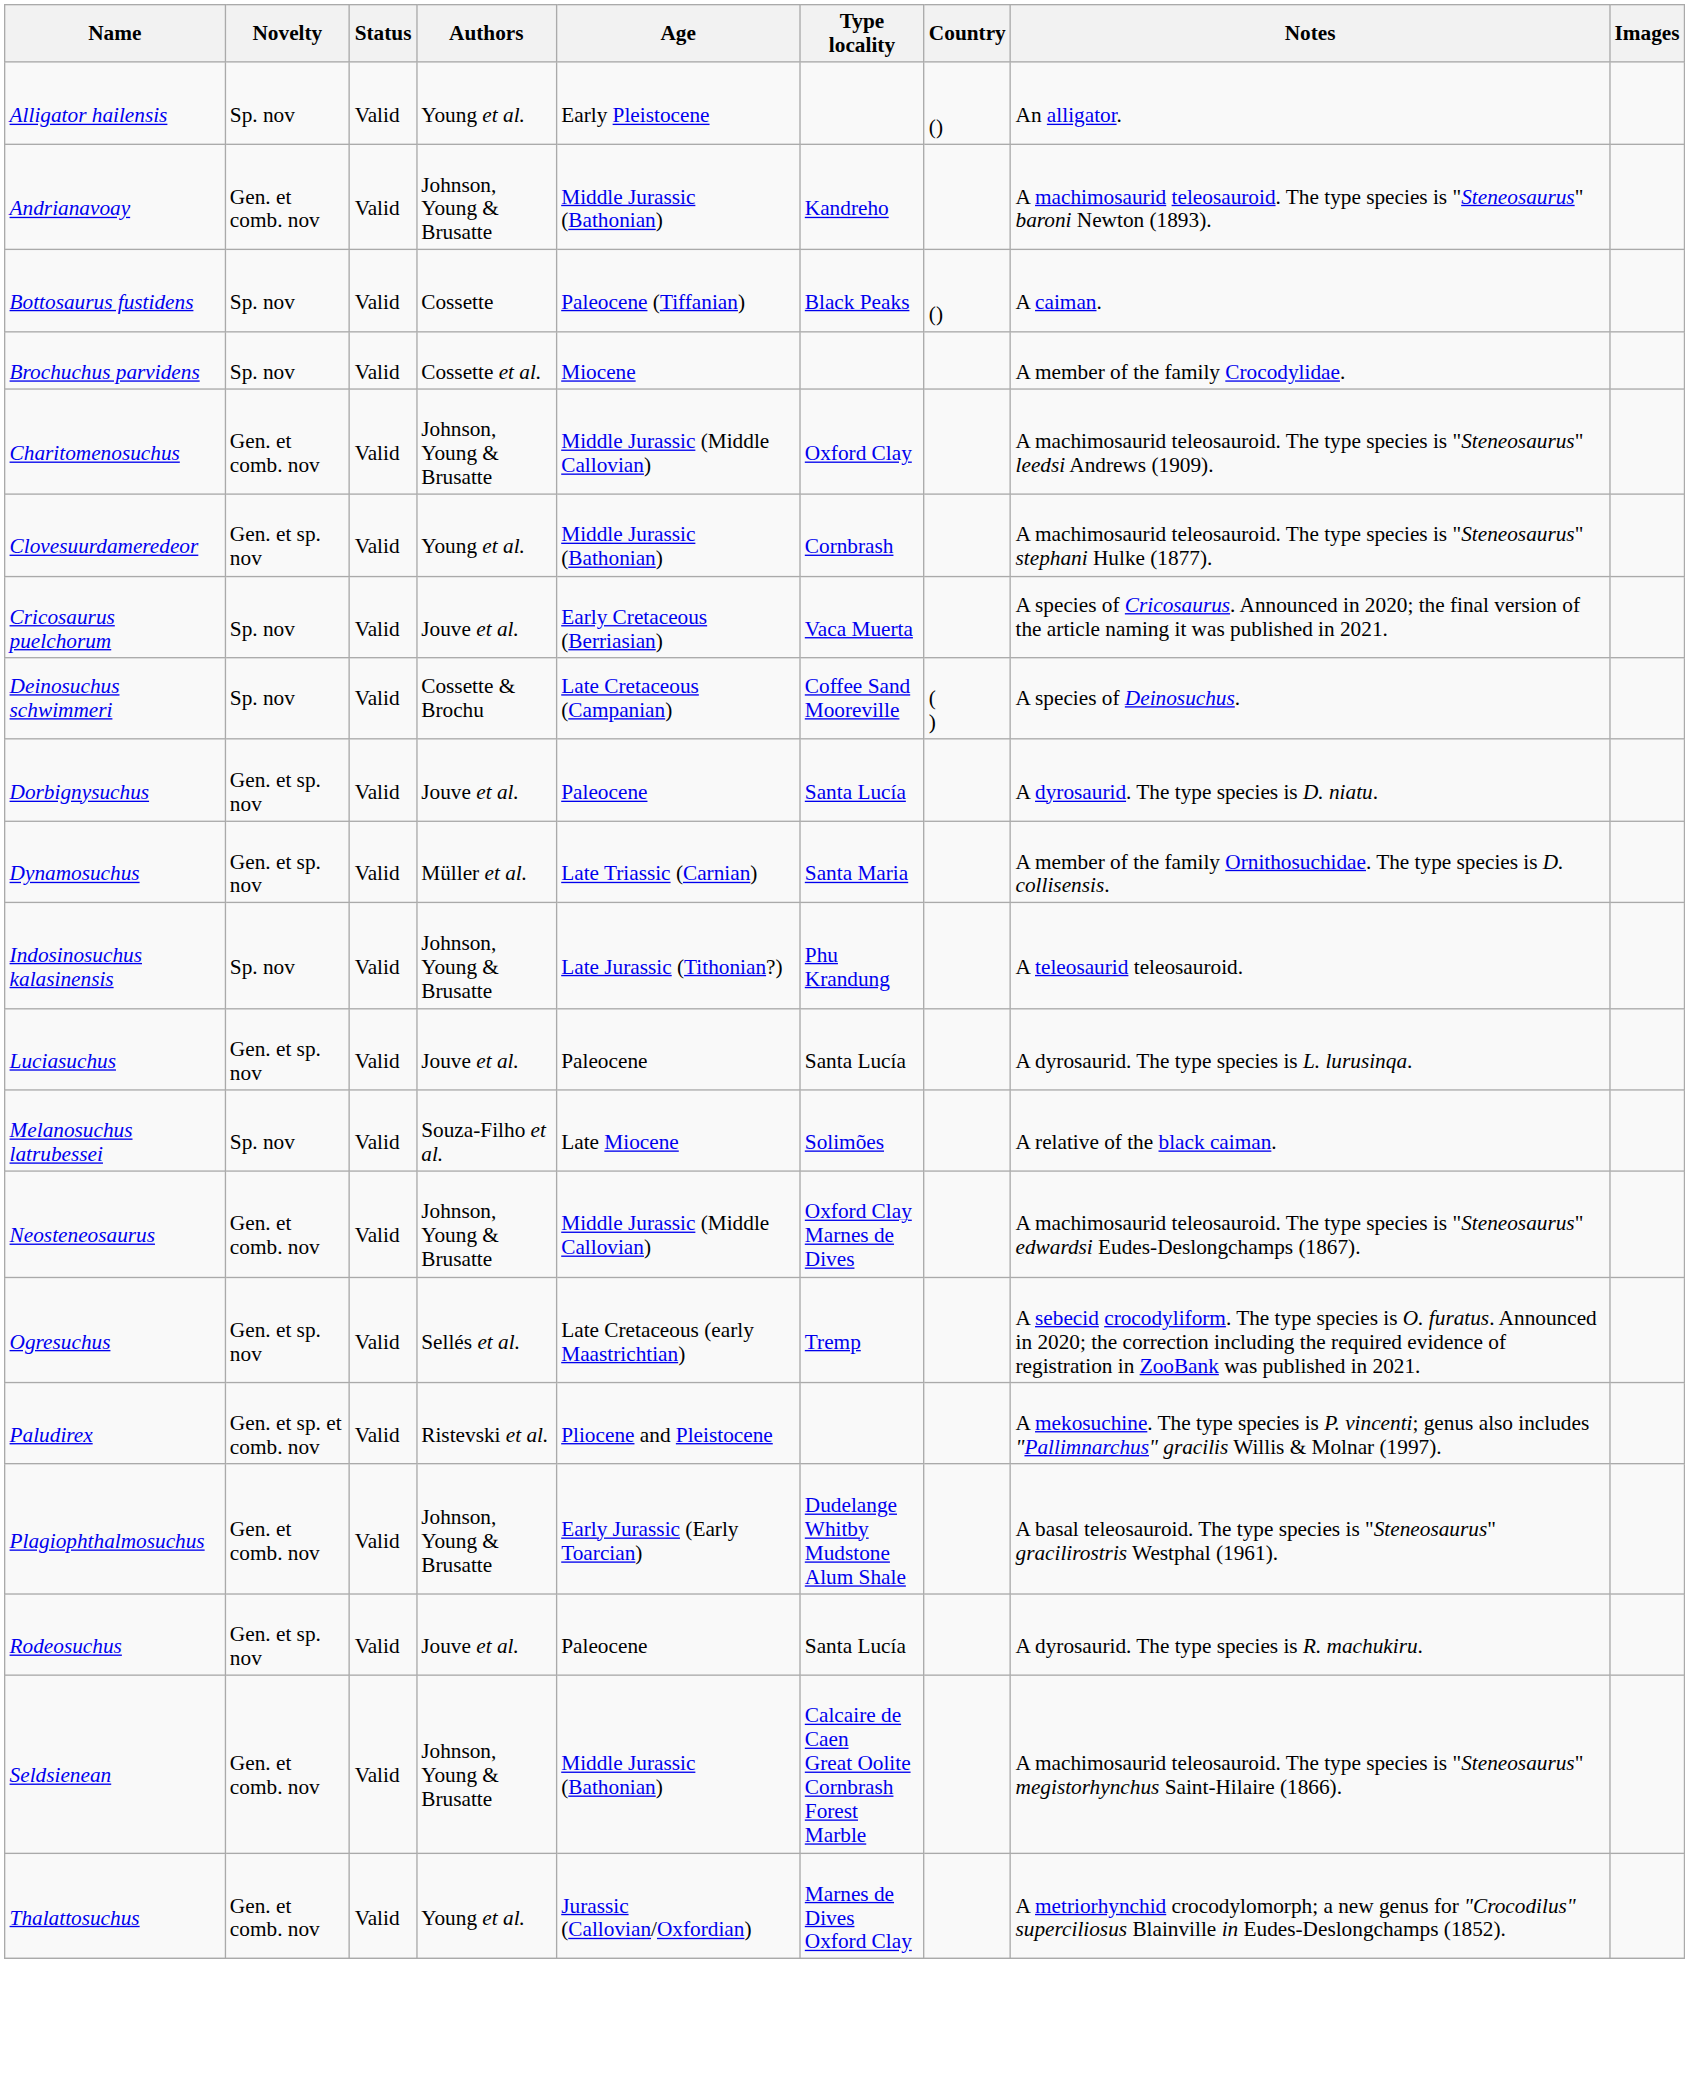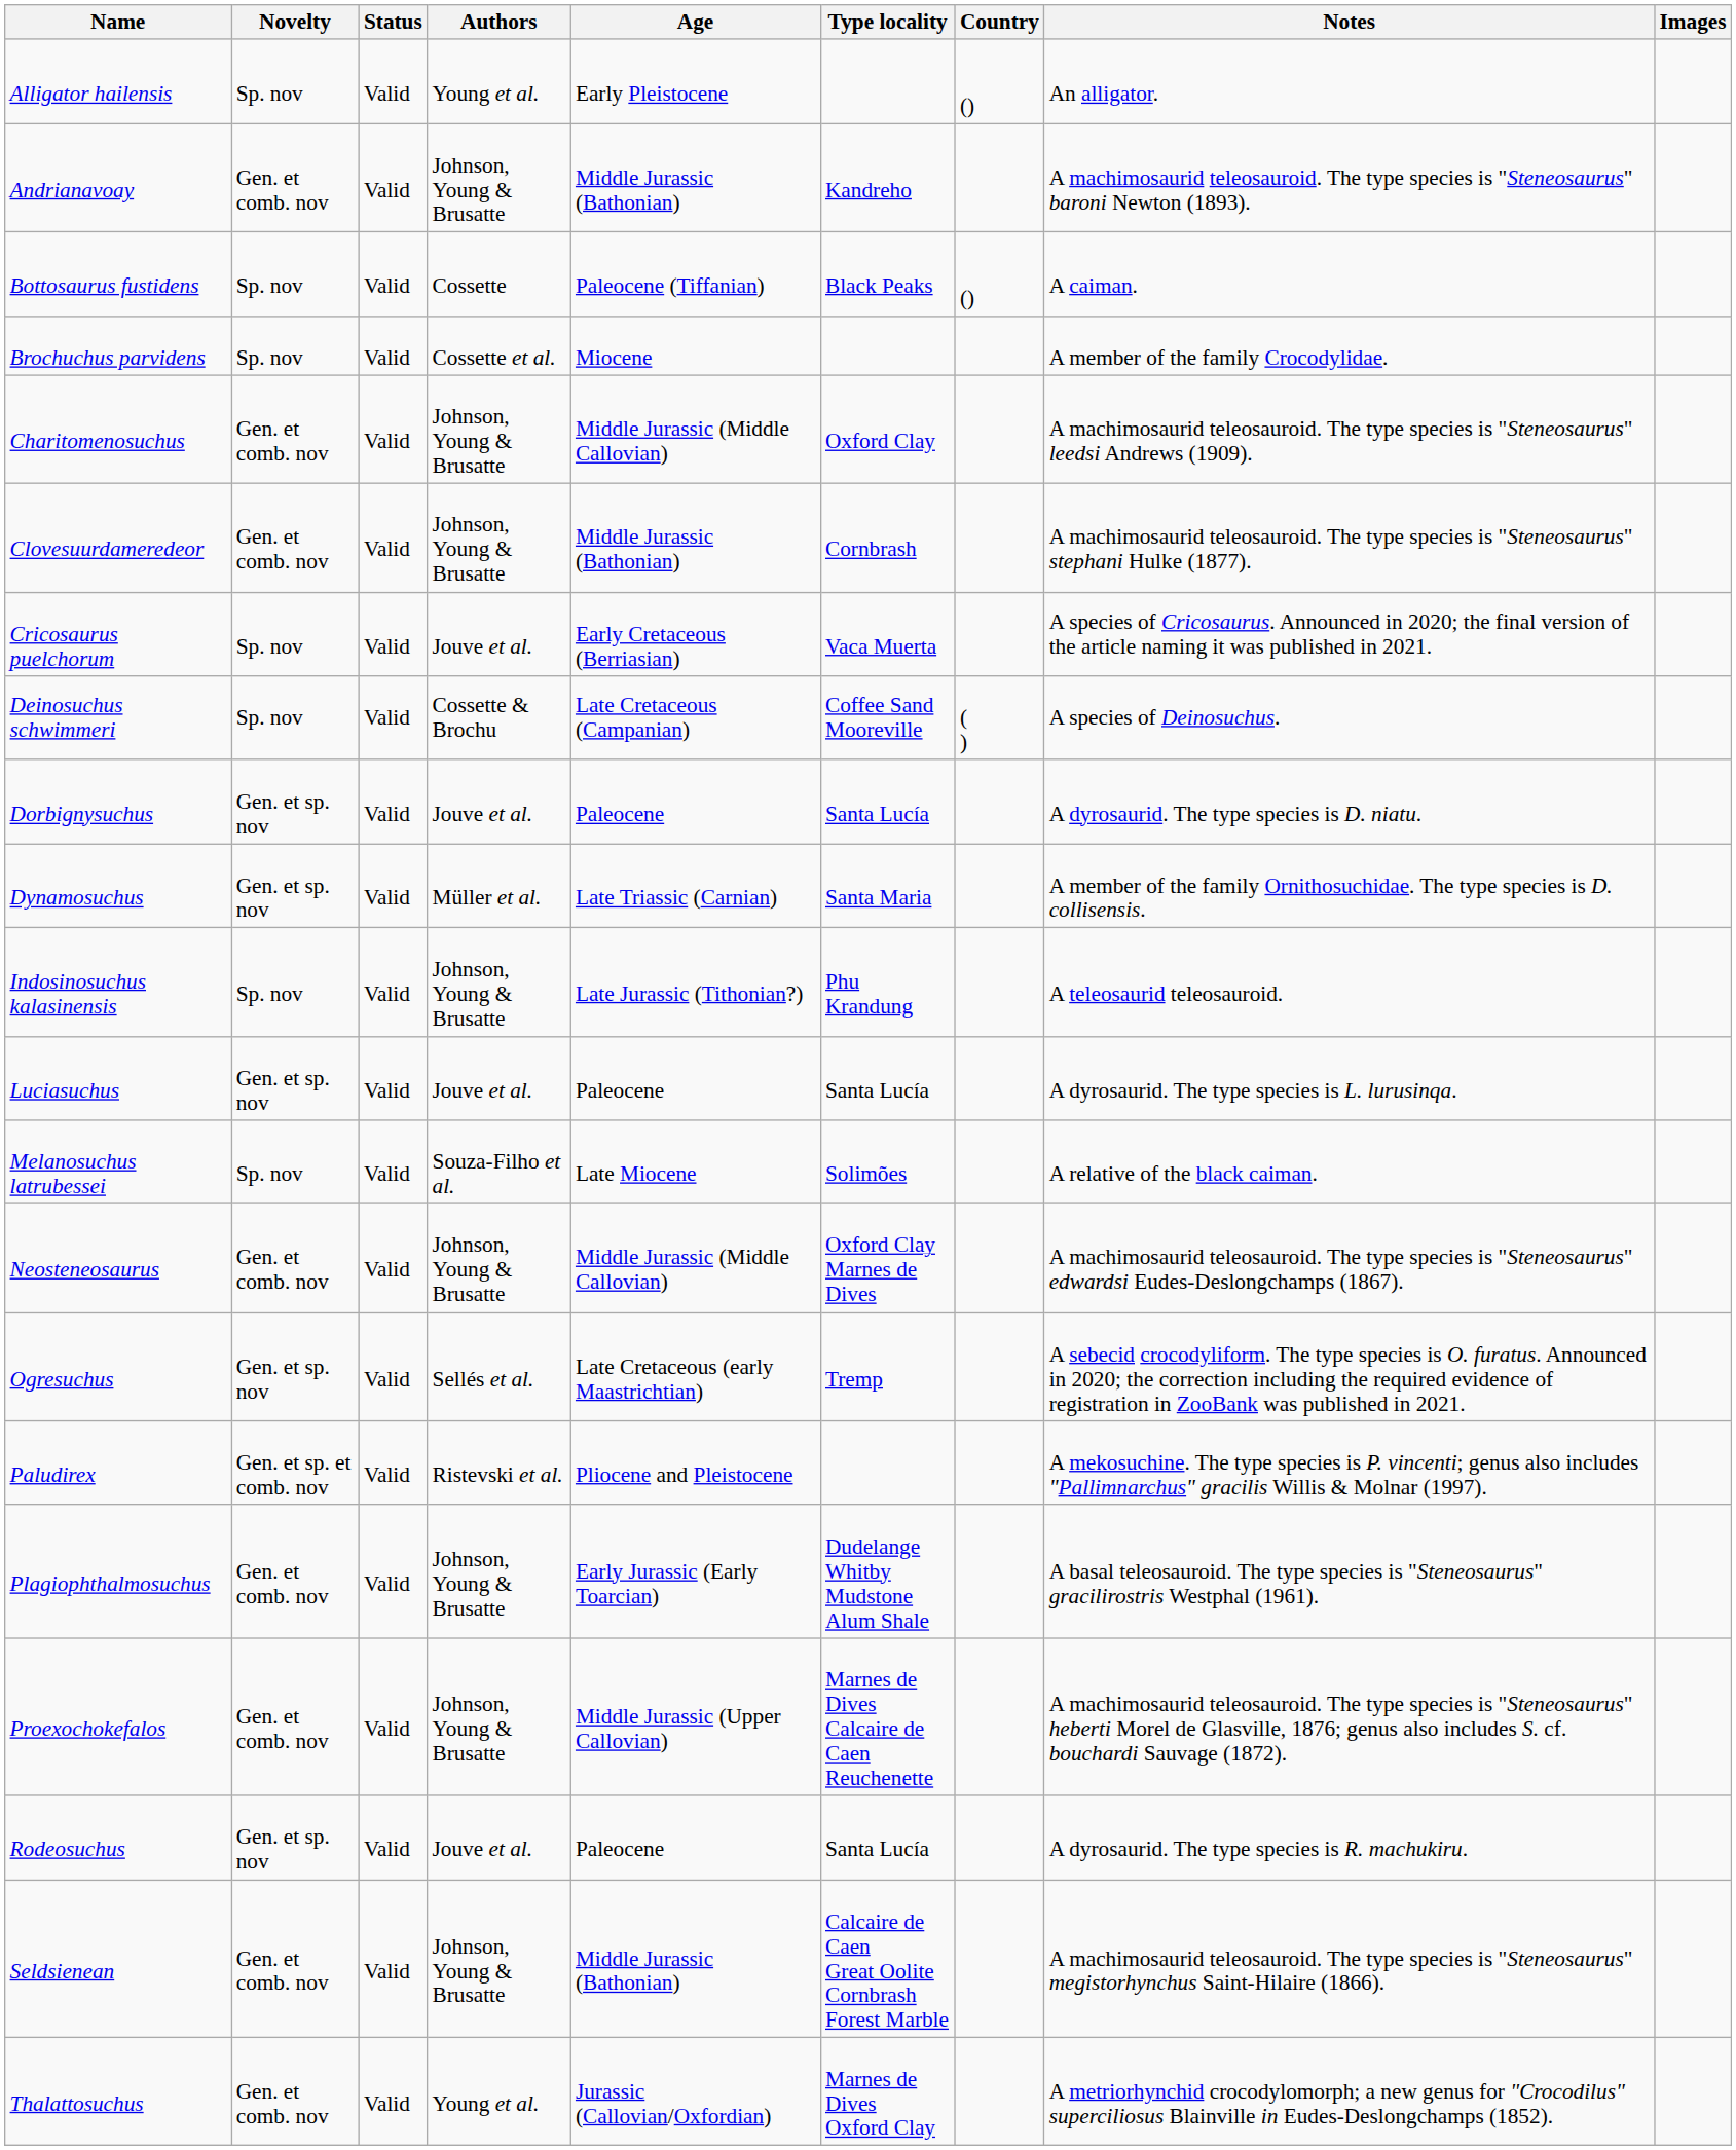Clovesuurdameredeor | Novelty: Gen. et sp. nov -> Gen. et comb. nov
Clovesuurdameredeor | Authors: Young et al. -> Johnson, Young & Brusatte
+ row: Proexochokefalos | Gen. et comb. nov | Valid | Johnson, Young & Brusatte | Middle Jurassic (Upper Callovian) | Marnes de Dives Calcaire de Caen Reuchenette | A machimosaurid teleosauroid. The type species is "Steneosaurus" heberti Morel de Glasville, 1876; genus also includes S. cf. bouchardi Sauvage (1872).
